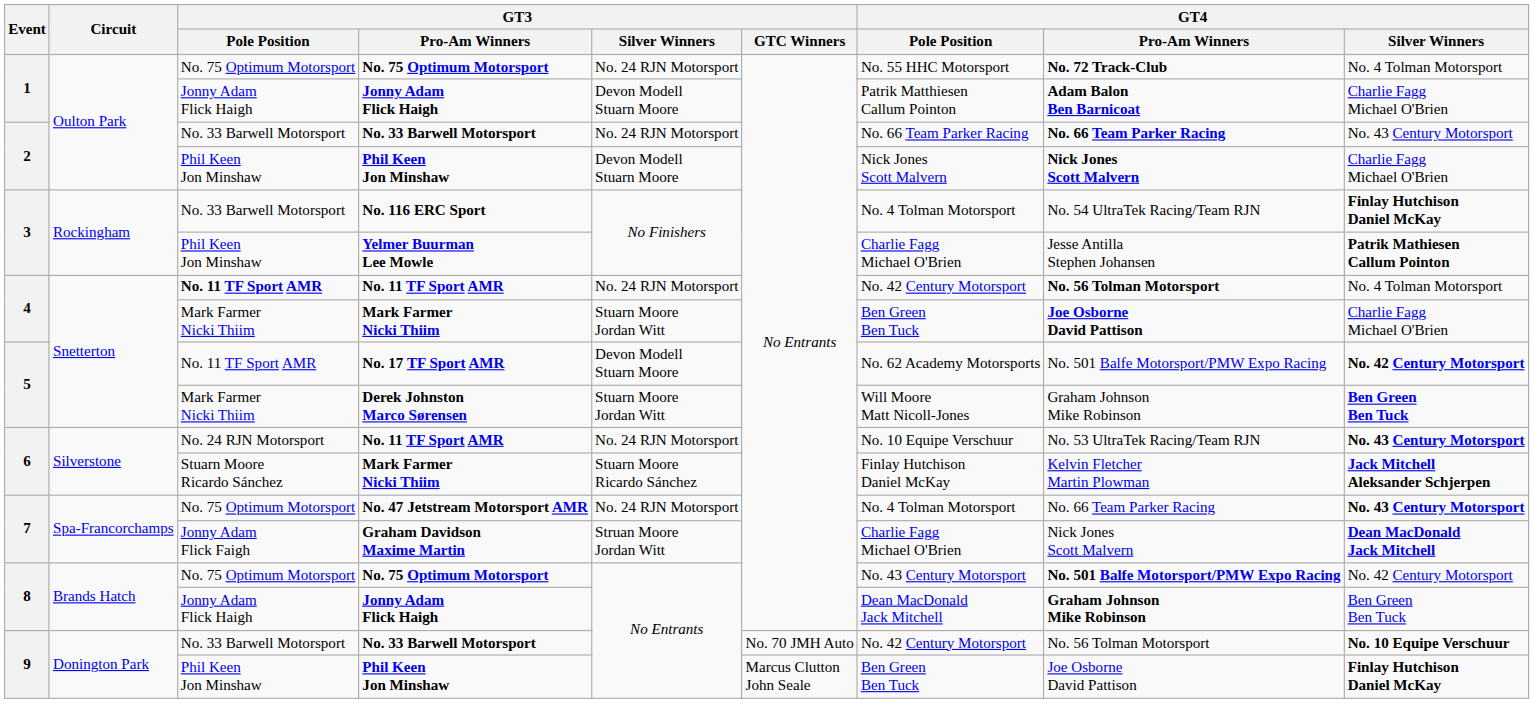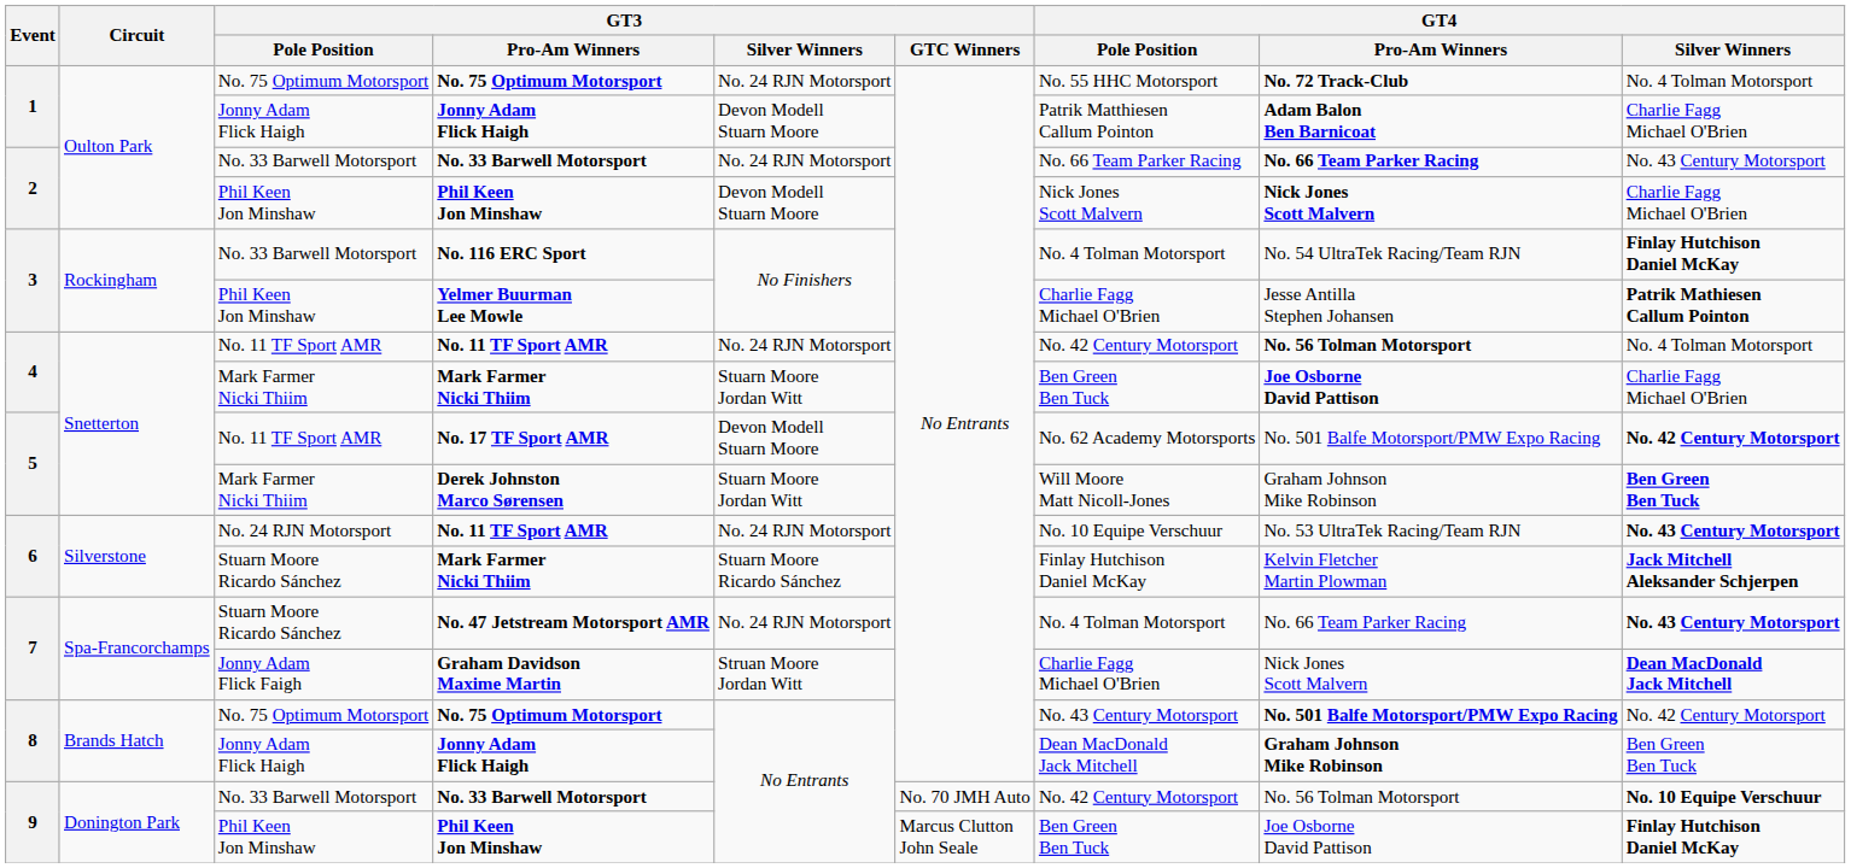4 / No. 11 TF Sport AMR | GT3 / Pole Position: bold -> normal
No. 47 Jetstream Motorsport AMR | GT3 / Pole Position: No. 75 Optimum Motorsport -> Stuarn Moore Ricardo Sánchez
